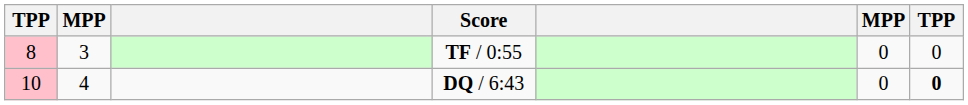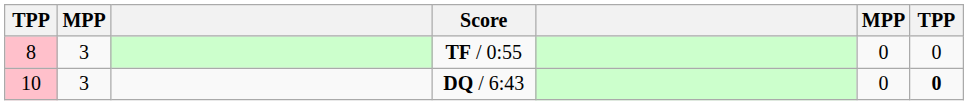DQ / 6:43 | column 2: 4 -> 3
